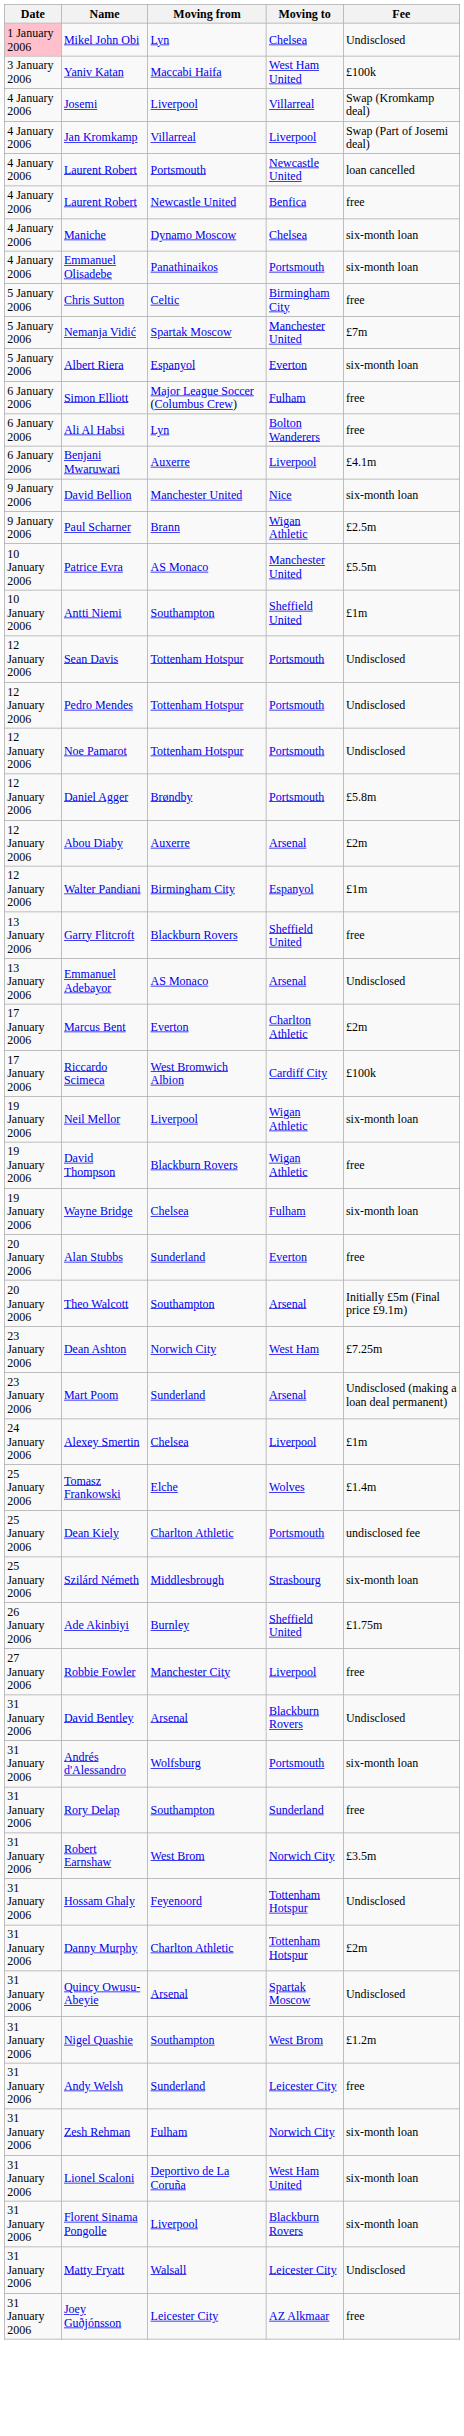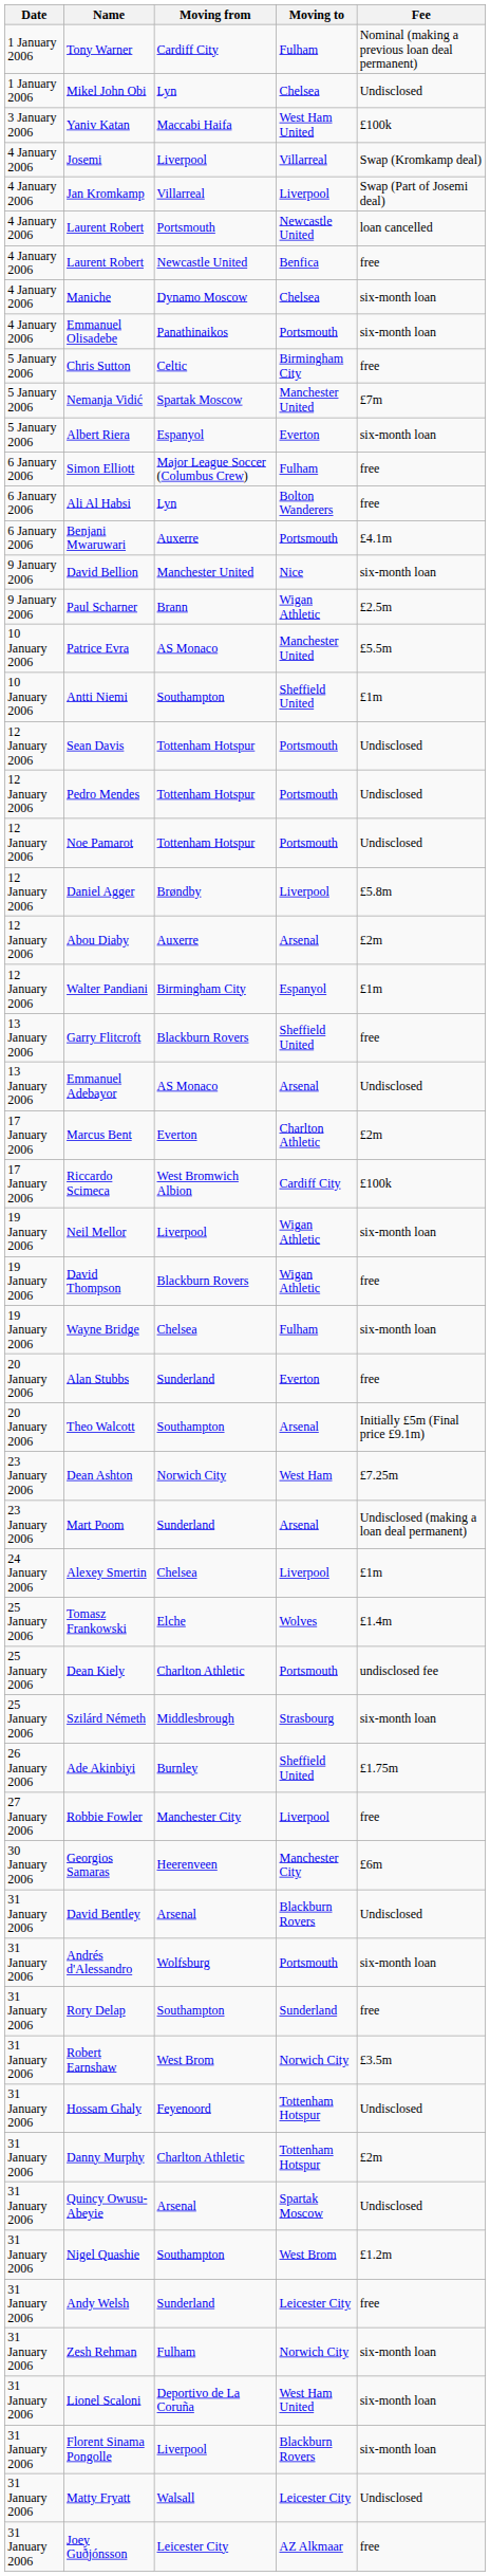+ row: 1 January 2006 | Tony Warner | Cardiff City | Fulham | Nominal (making a previous loan deal permanent)
Mikel John Obi | Date: pink background -> no background
Benjani Mwaruwari | Moving to: Liverpool -> Portsmouth
Daniel Agger | Moving to: Portsmouth -> Liverpool
+ row: 30 January 2006 | Georgios Samaras | Heerenveen | Manchester City | £6m
